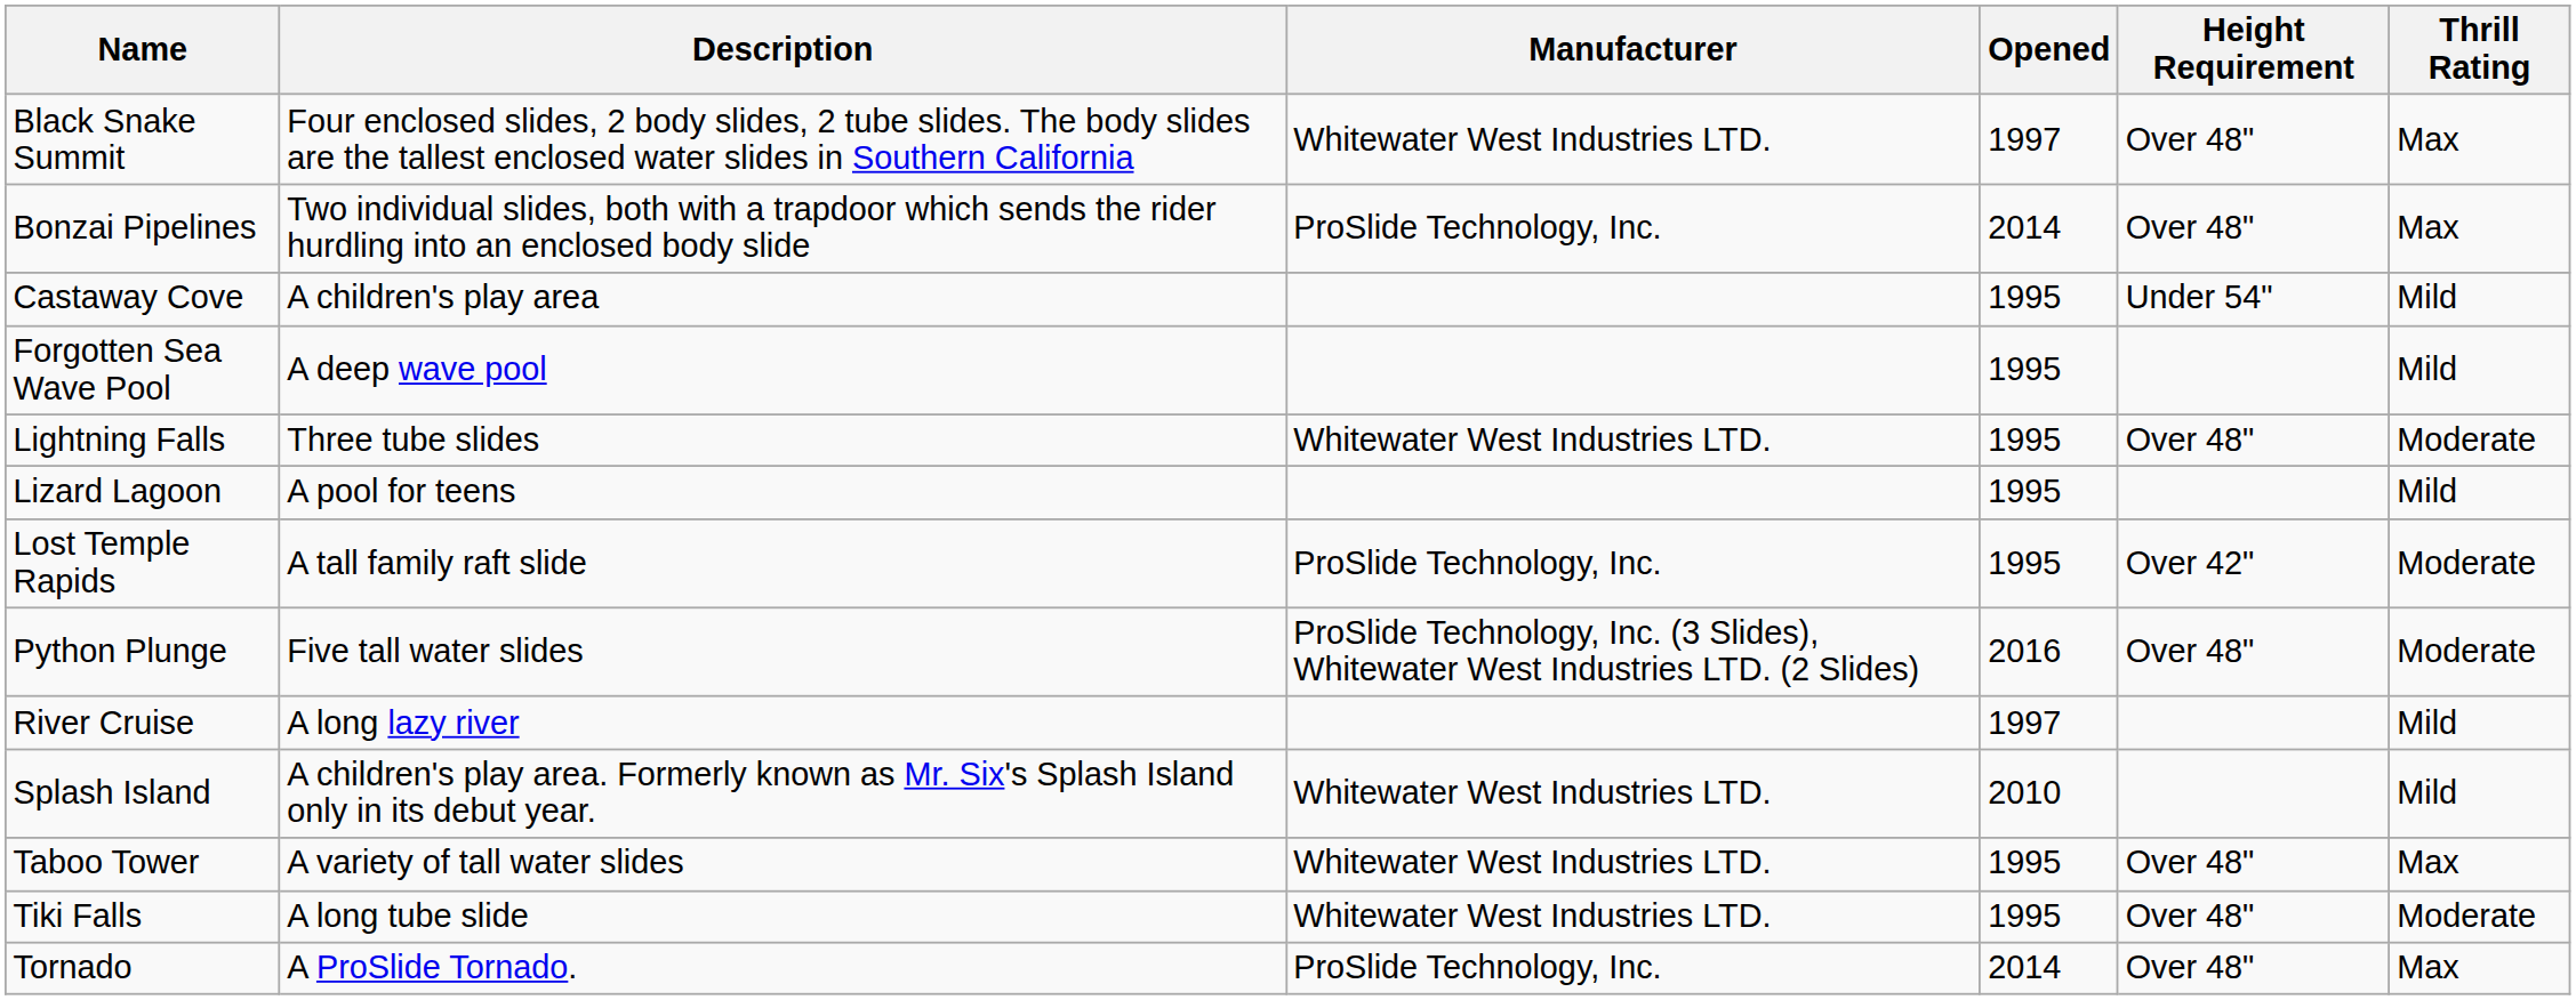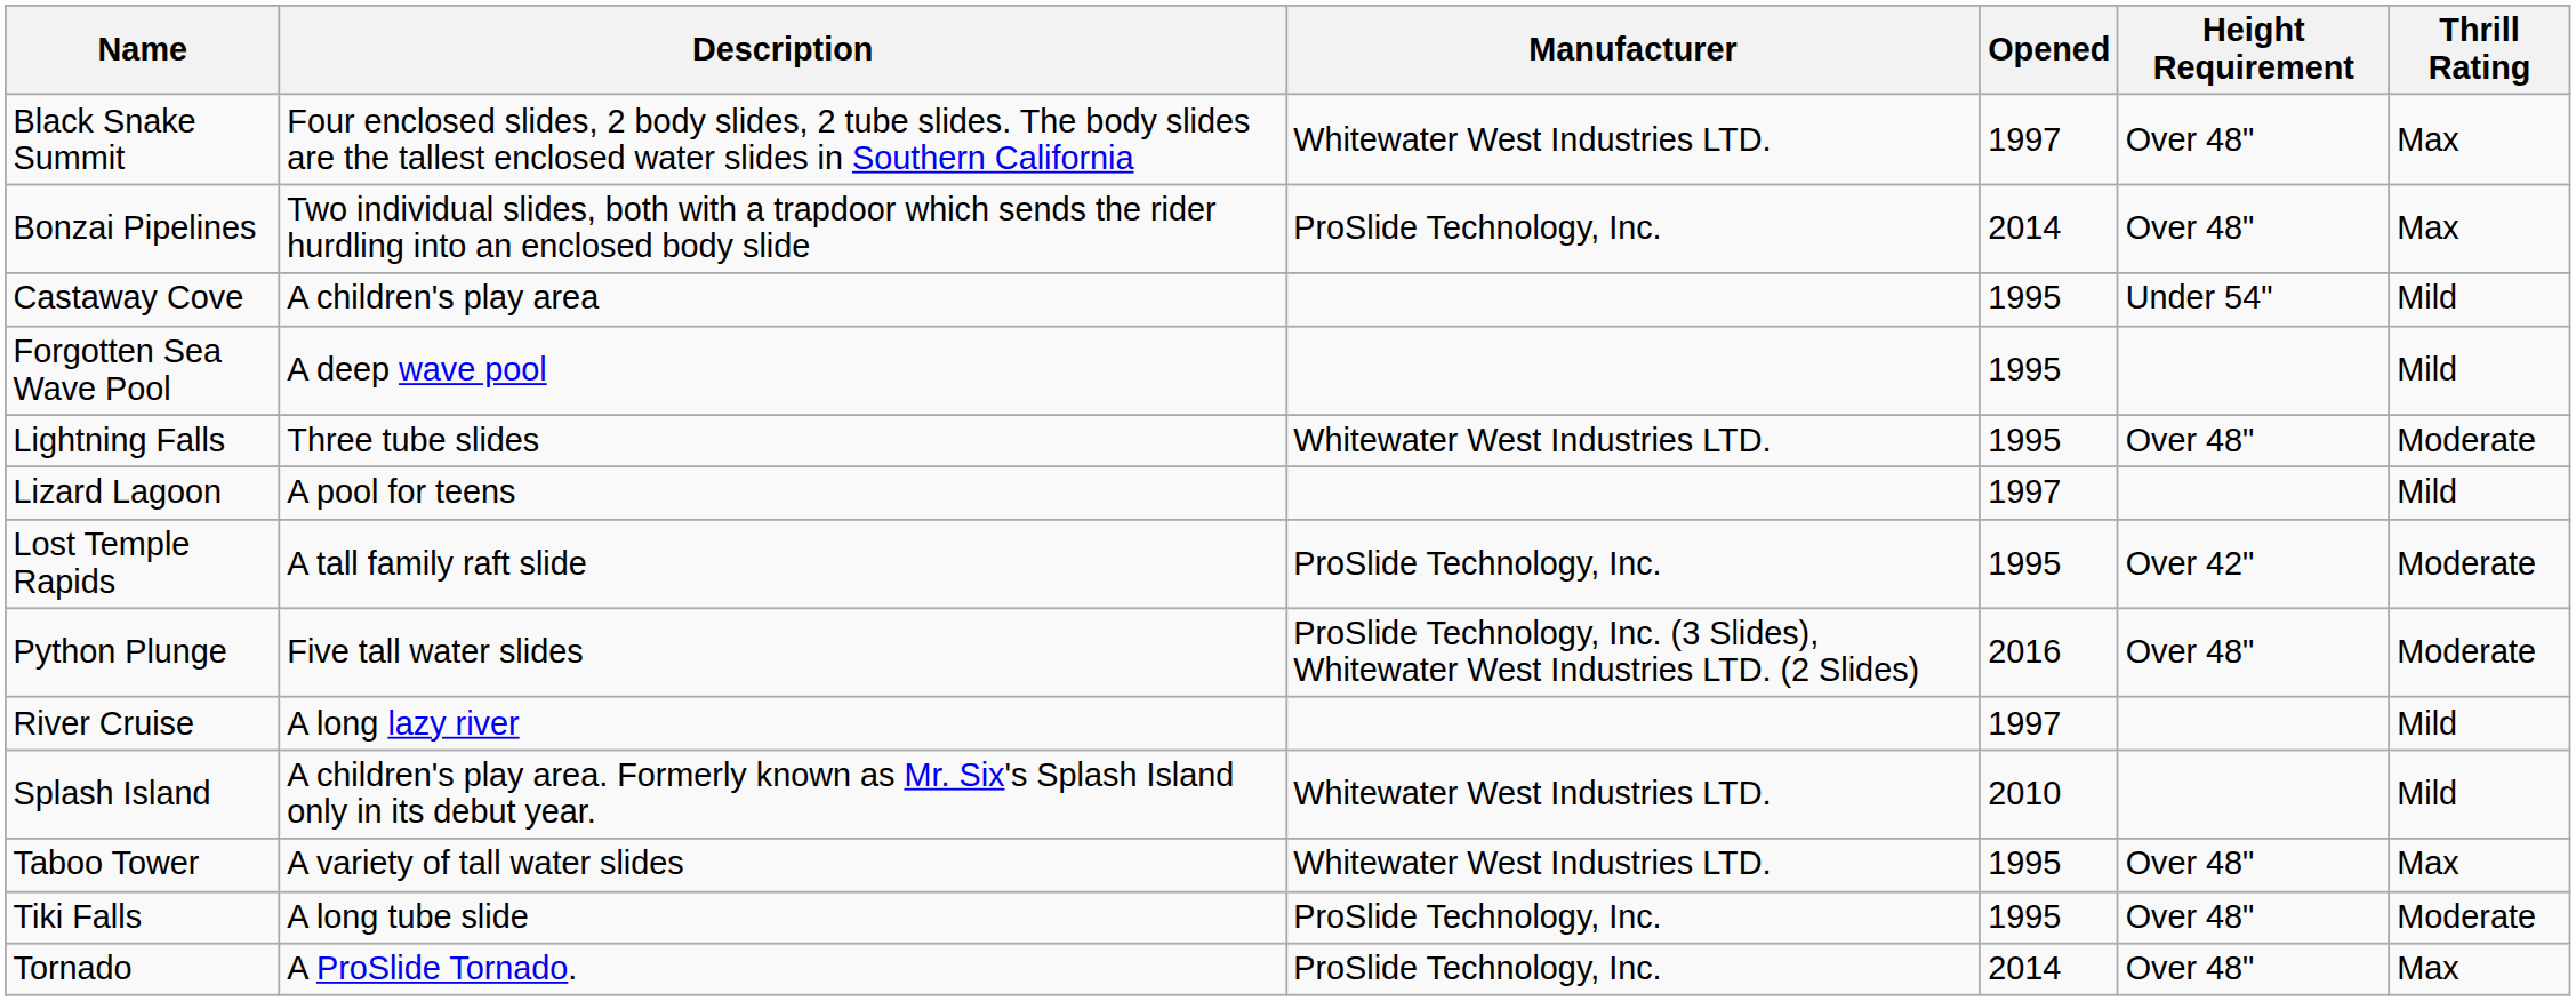Lizard Lagoon | Opened: 1995 -> 1997
Tiki Falls | Manufacturer: Whitewater West Industries LTD. -> ProSlide Technology, Inc.
